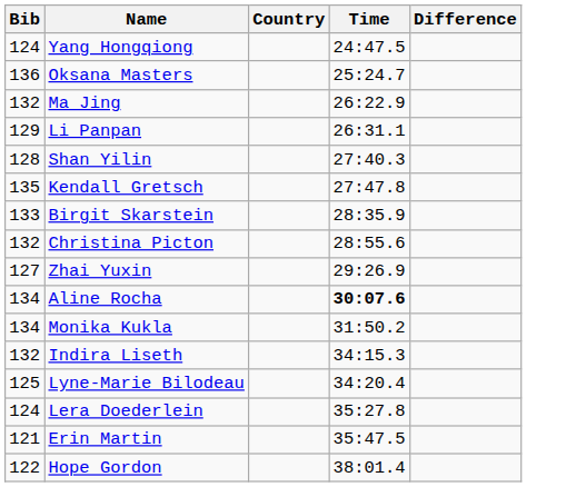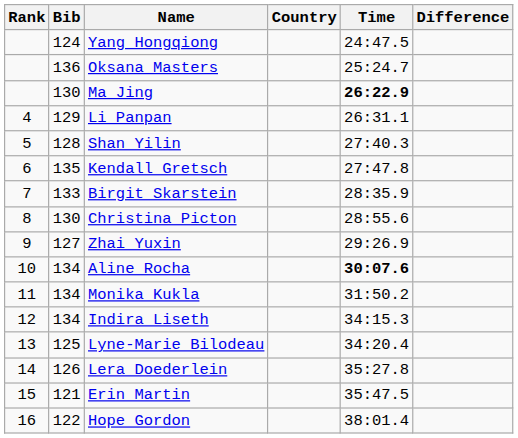+ column: Rank | 4 | 5 | 6 | 7 | 8 | 9 | 10 | 11 | 12 | 13 | 14 | 15 | 16
Ma Jing | Bib: 132 -> 130
Ma Jing | Time: normal -> bold
Christina Picton | Bib: 132 -> 130
Indira Liseth | Bib: 132 -> 134
Lera Doederlein | Bib: 124 -> 126
